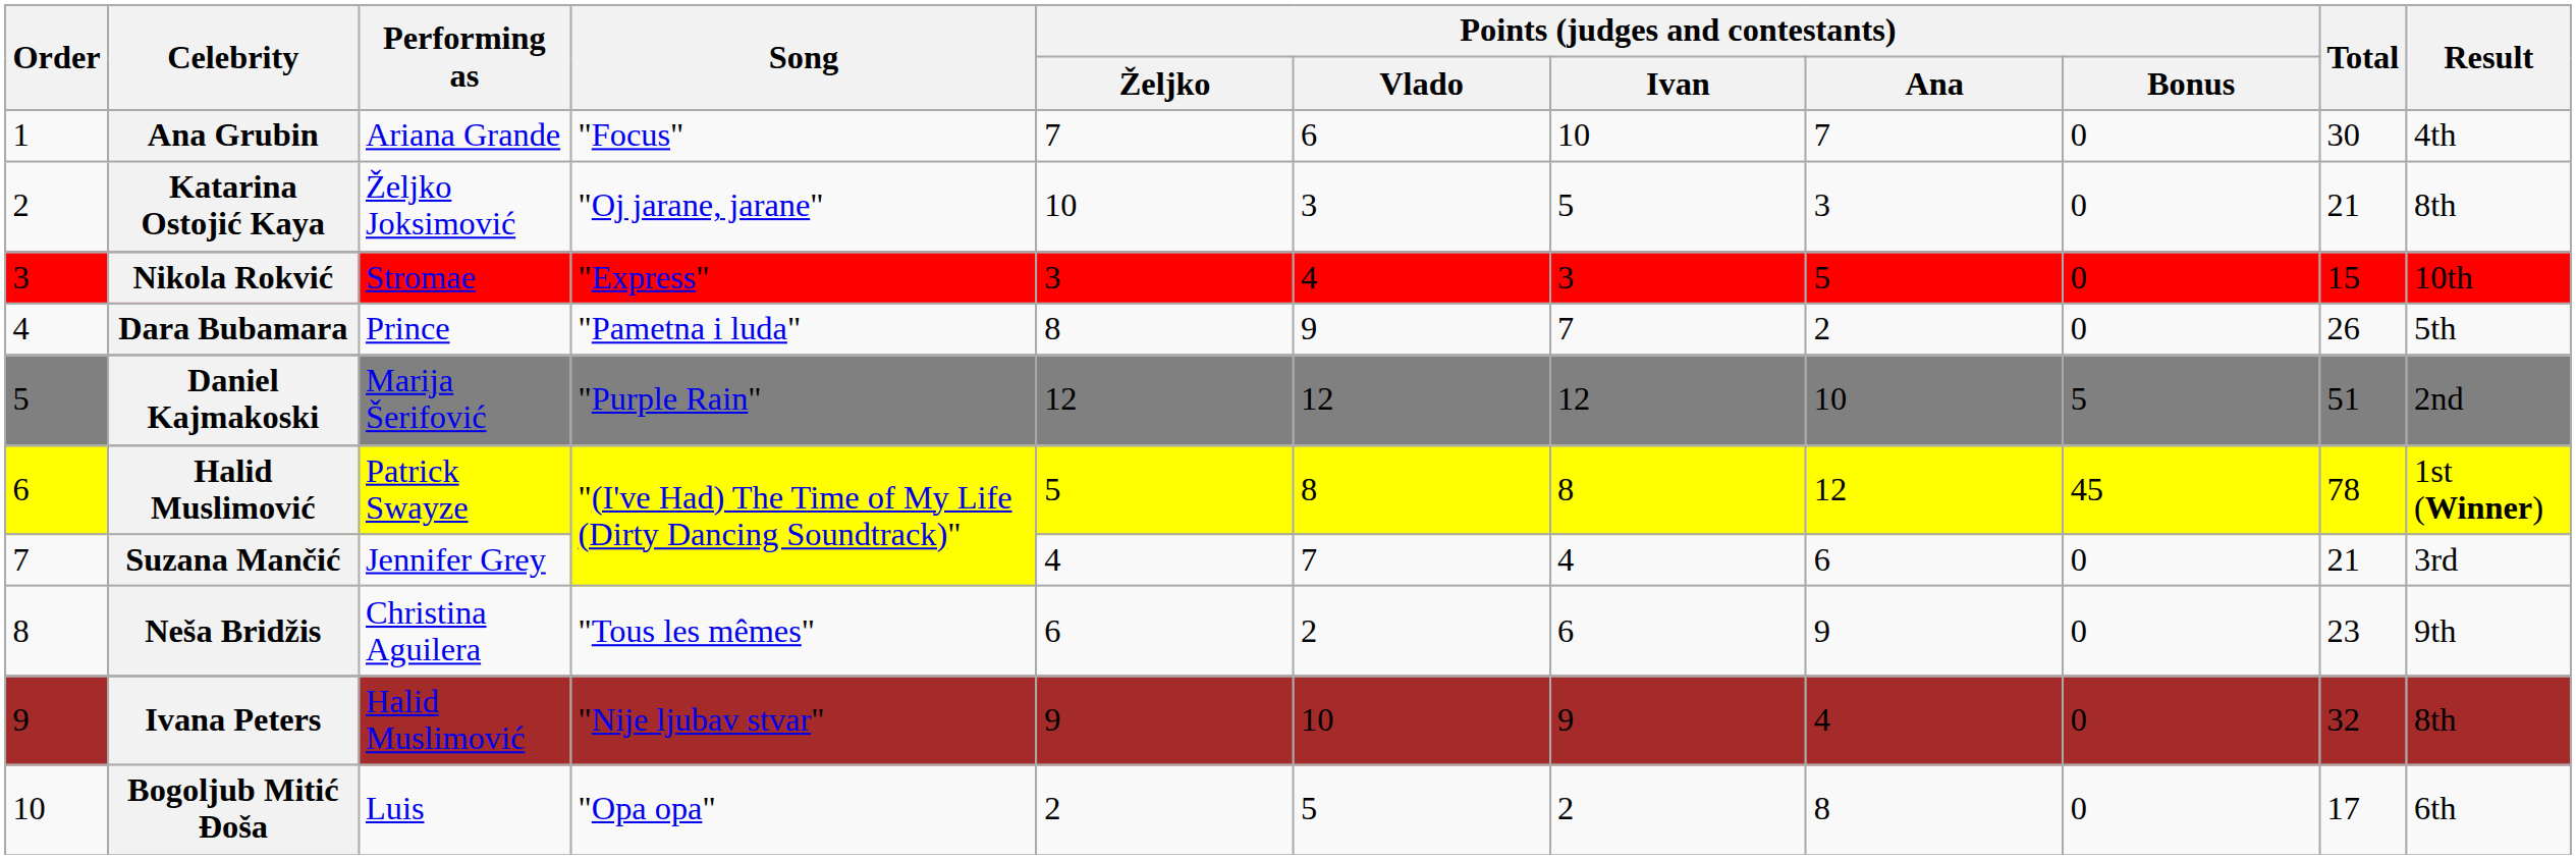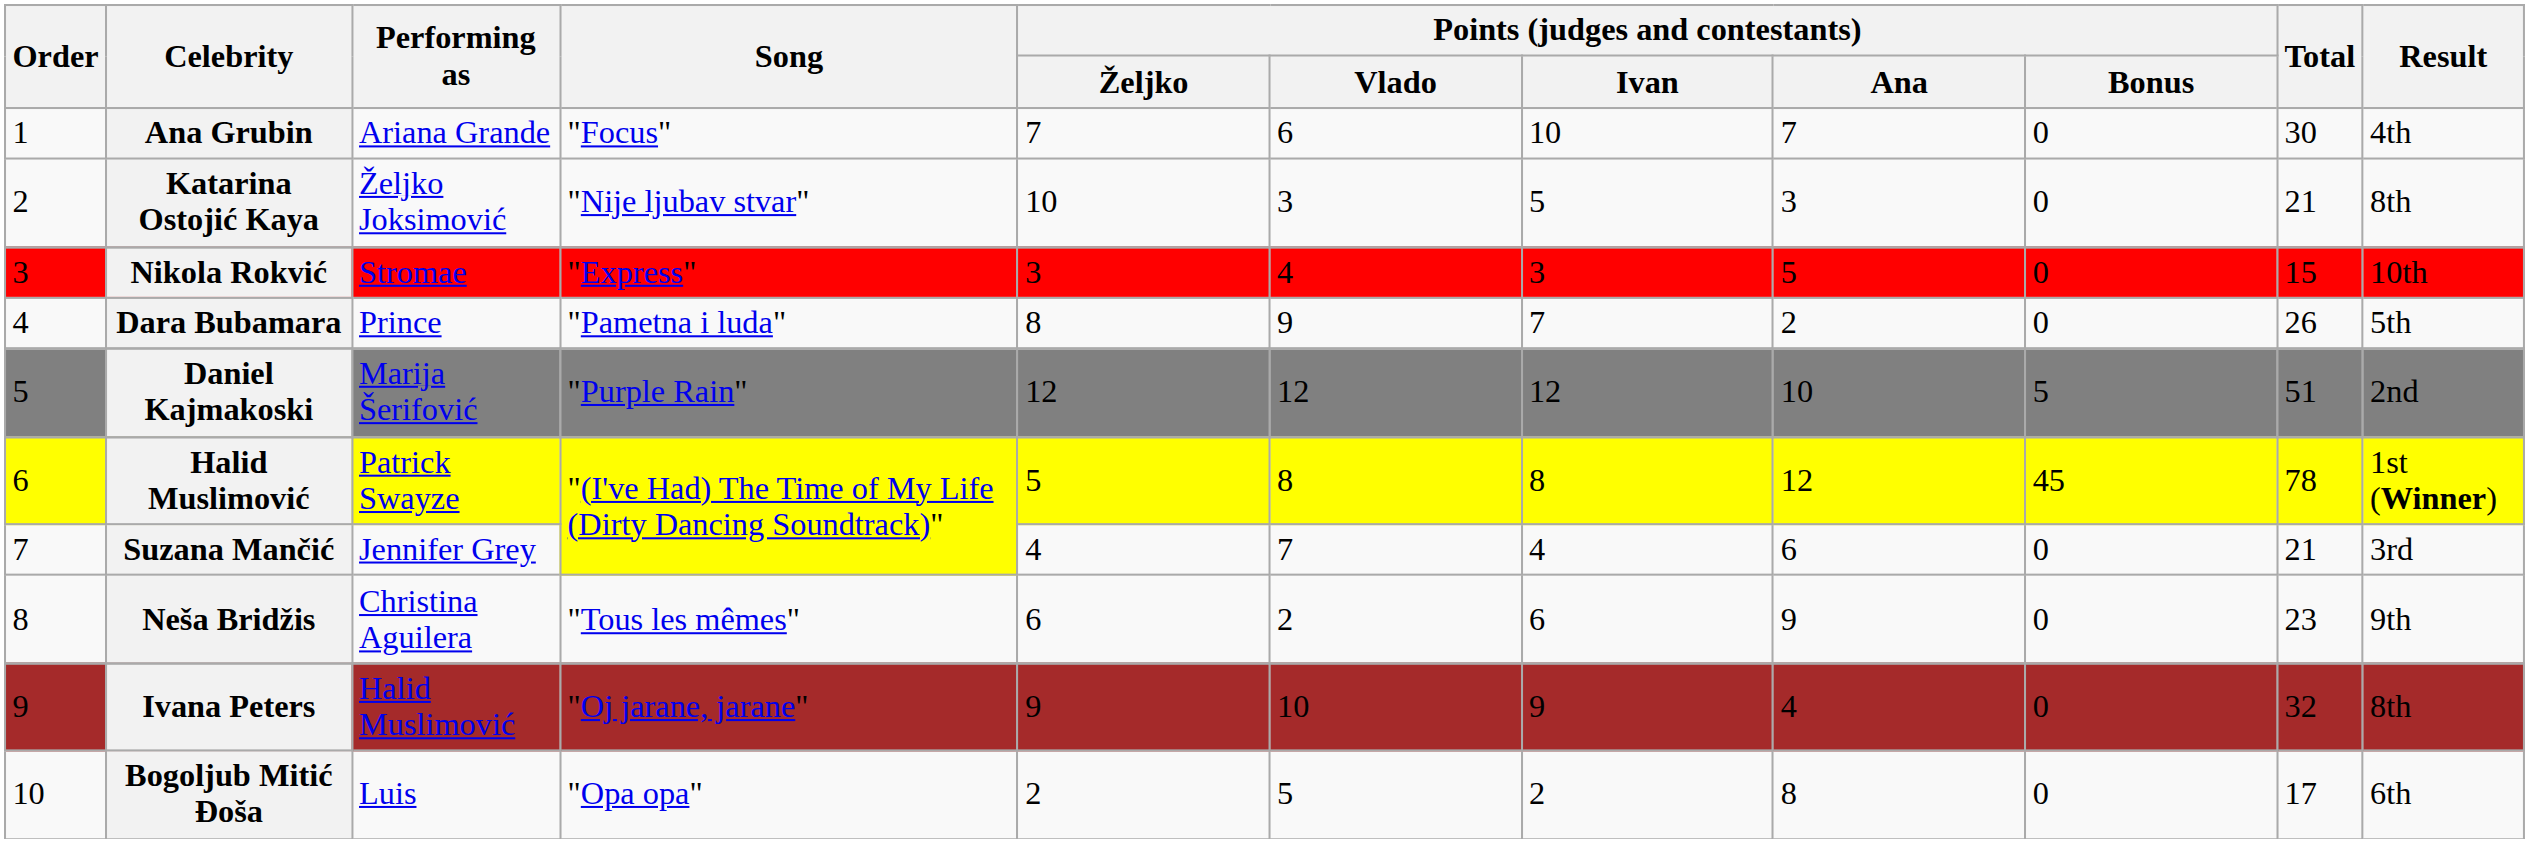Katarina Ostojić Kaya | Song: "Oj jarane, jarane" -> "Nije ljubav stvar"
Ivana Peters | Song: "Nije ljubav stvar" -> "Oj jarane, jarane"
